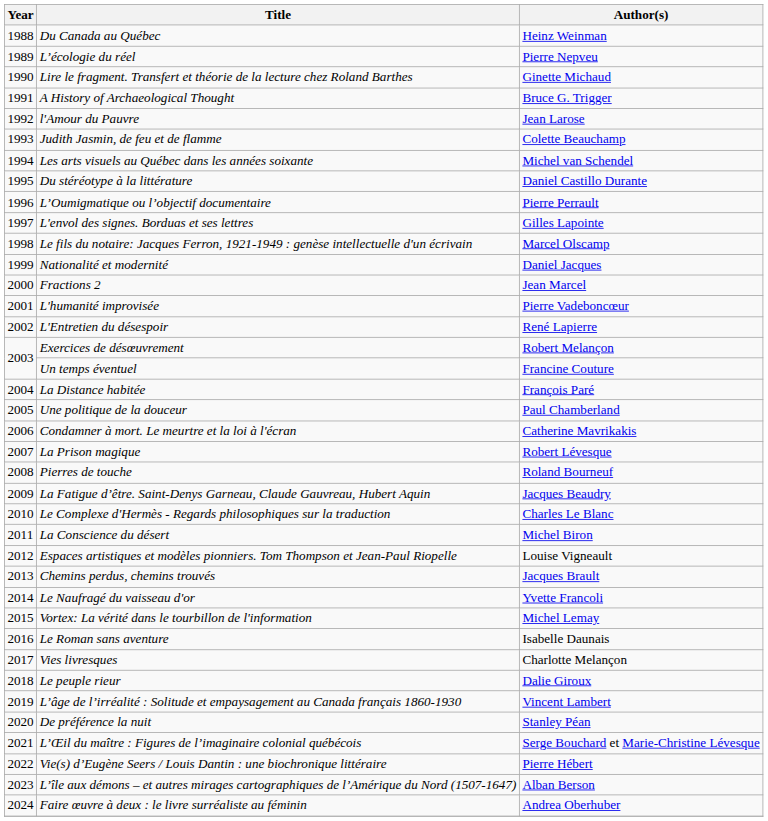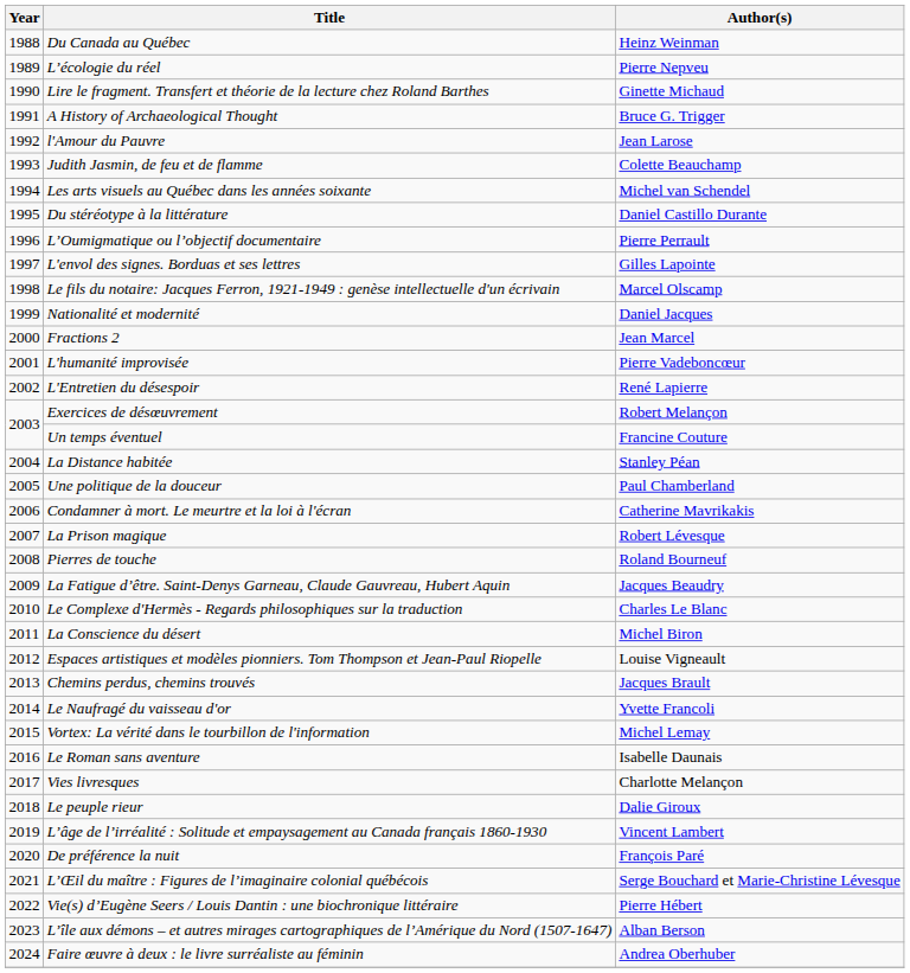La Distance habitée | Author(s): François Paré -> Stanley Péan
De préférence la nuit | Author(s): Stanley Péan -> François Paré
